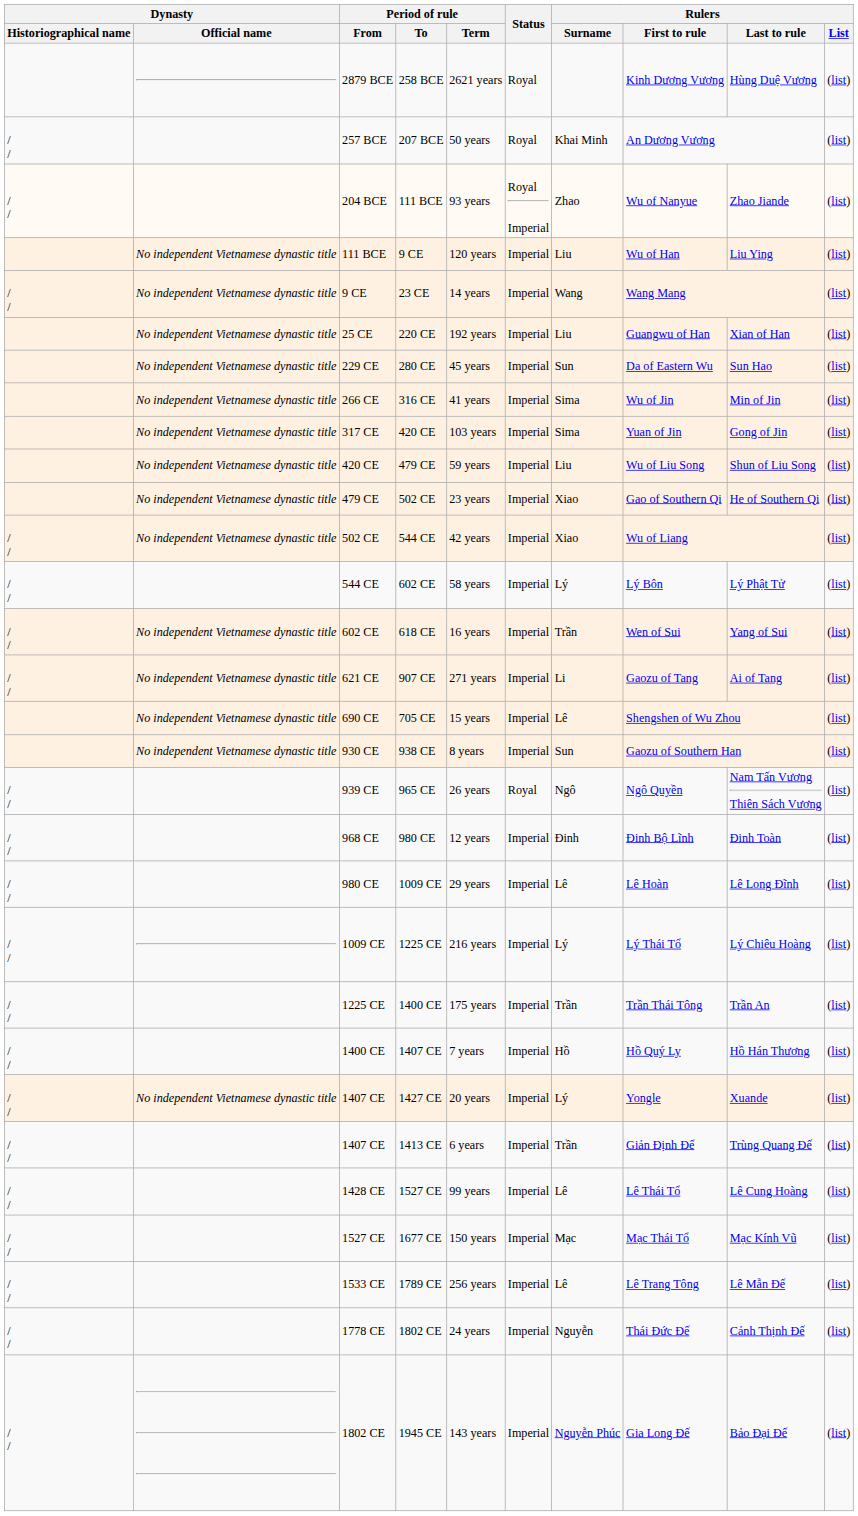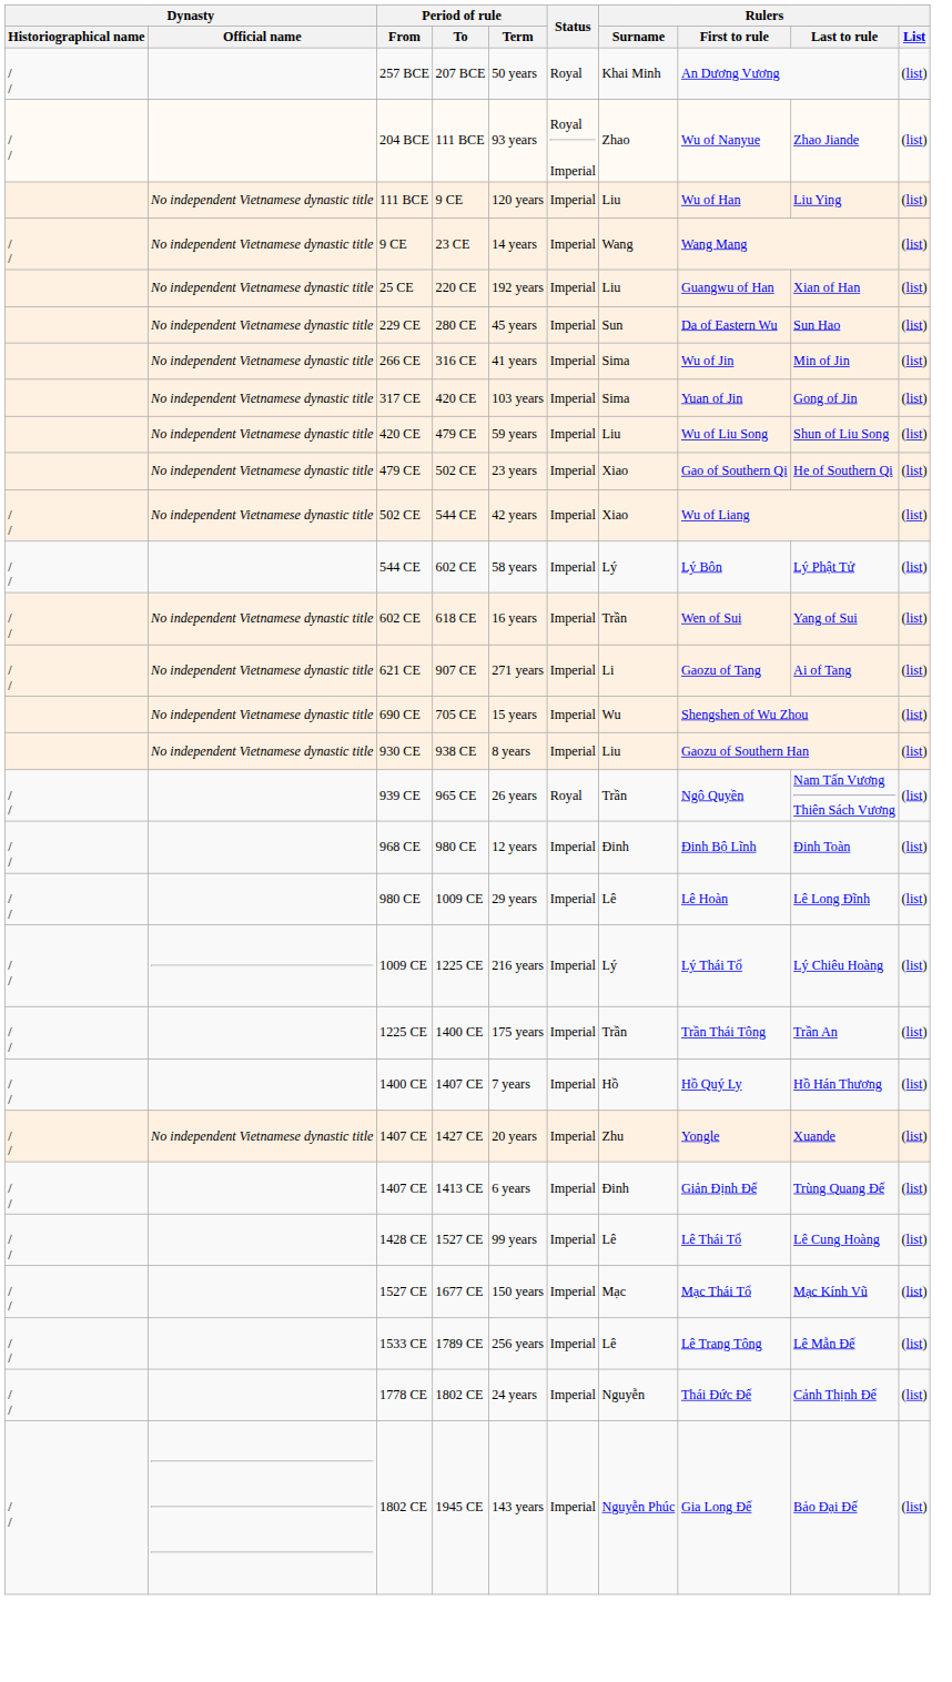- row: 2879 BCE | 258 BCE | 2621 years | Royal | Kinh Dương Vương | Hùng Duệ Vương | (list)
705 CE | Rulers / Surname: Lê -> Wu
938 CE | Rulers / Surname: Sun -> Liu
965 CE | Rulers / Surname: Ngô -> Trần
1427 CE | Rulers / Surname: Lý -> Zhu
1413 CE | Rulers / Surname: Trần -> Đinh
